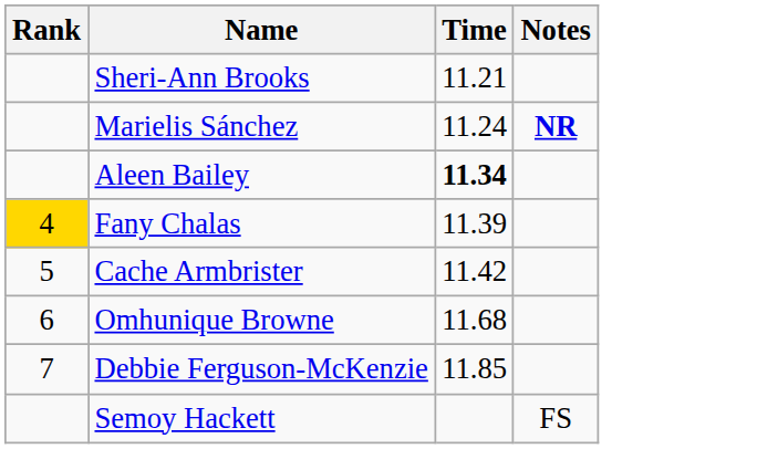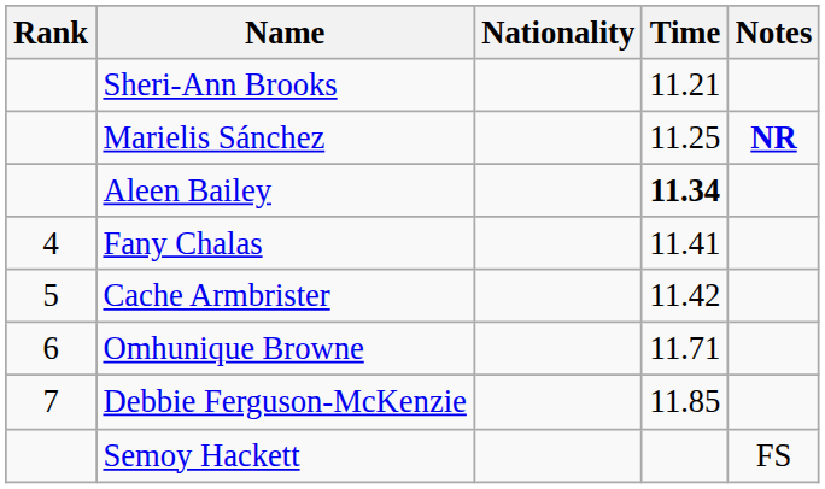+ column: Nationality
Marielis Sánchez | Time: 11.24 -> 11.25
Fany Chalas | Rank: gold background -> no background
Fany Chalas | Time: 11.39 -> 11.41
Omhunique Browne | Time: 11.68 -> 11.71
